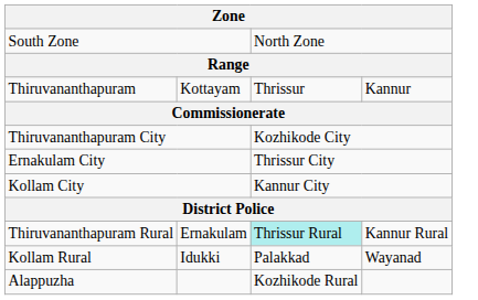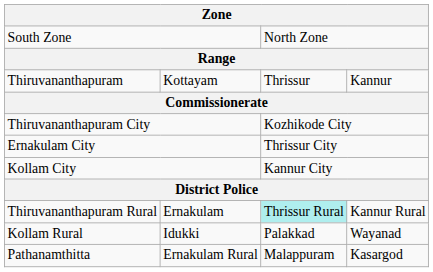+ row: Pathanamthitta | Ernakulam Rural | Malappuram | Kasargod
- row: Alappuzha | Kozhikode Rural
